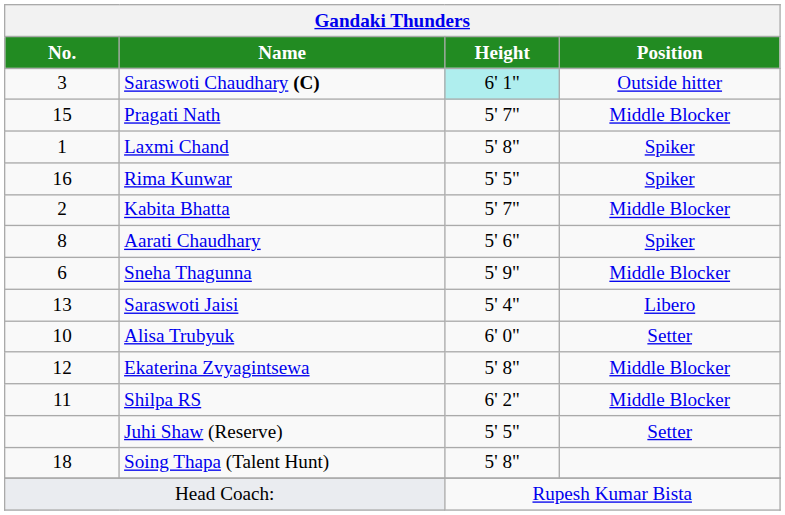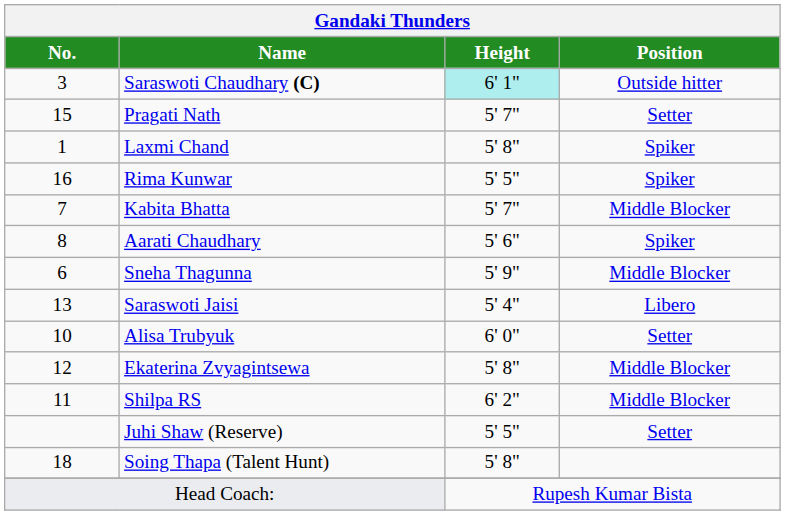Pragati Nath | Position: Middle Blocker -> Setter
Kabita Bhatta | No.: 2 -> 7
